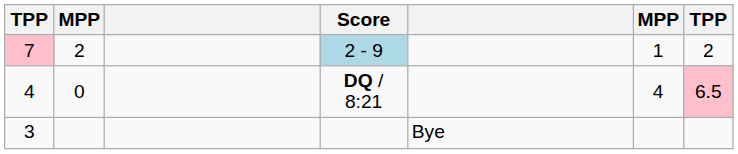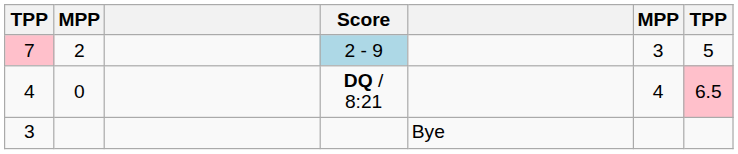7 | column 6: 1 -> 3
7 | column 7: 2 -> 5
